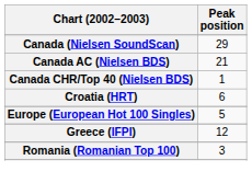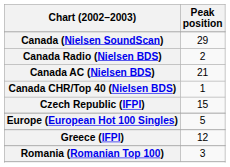+ row: Canada Radio (Nielsen BDS) | 2
- row: Croatia (HRT) | 6
+ row: Czech Republic (IFPI) | 15
